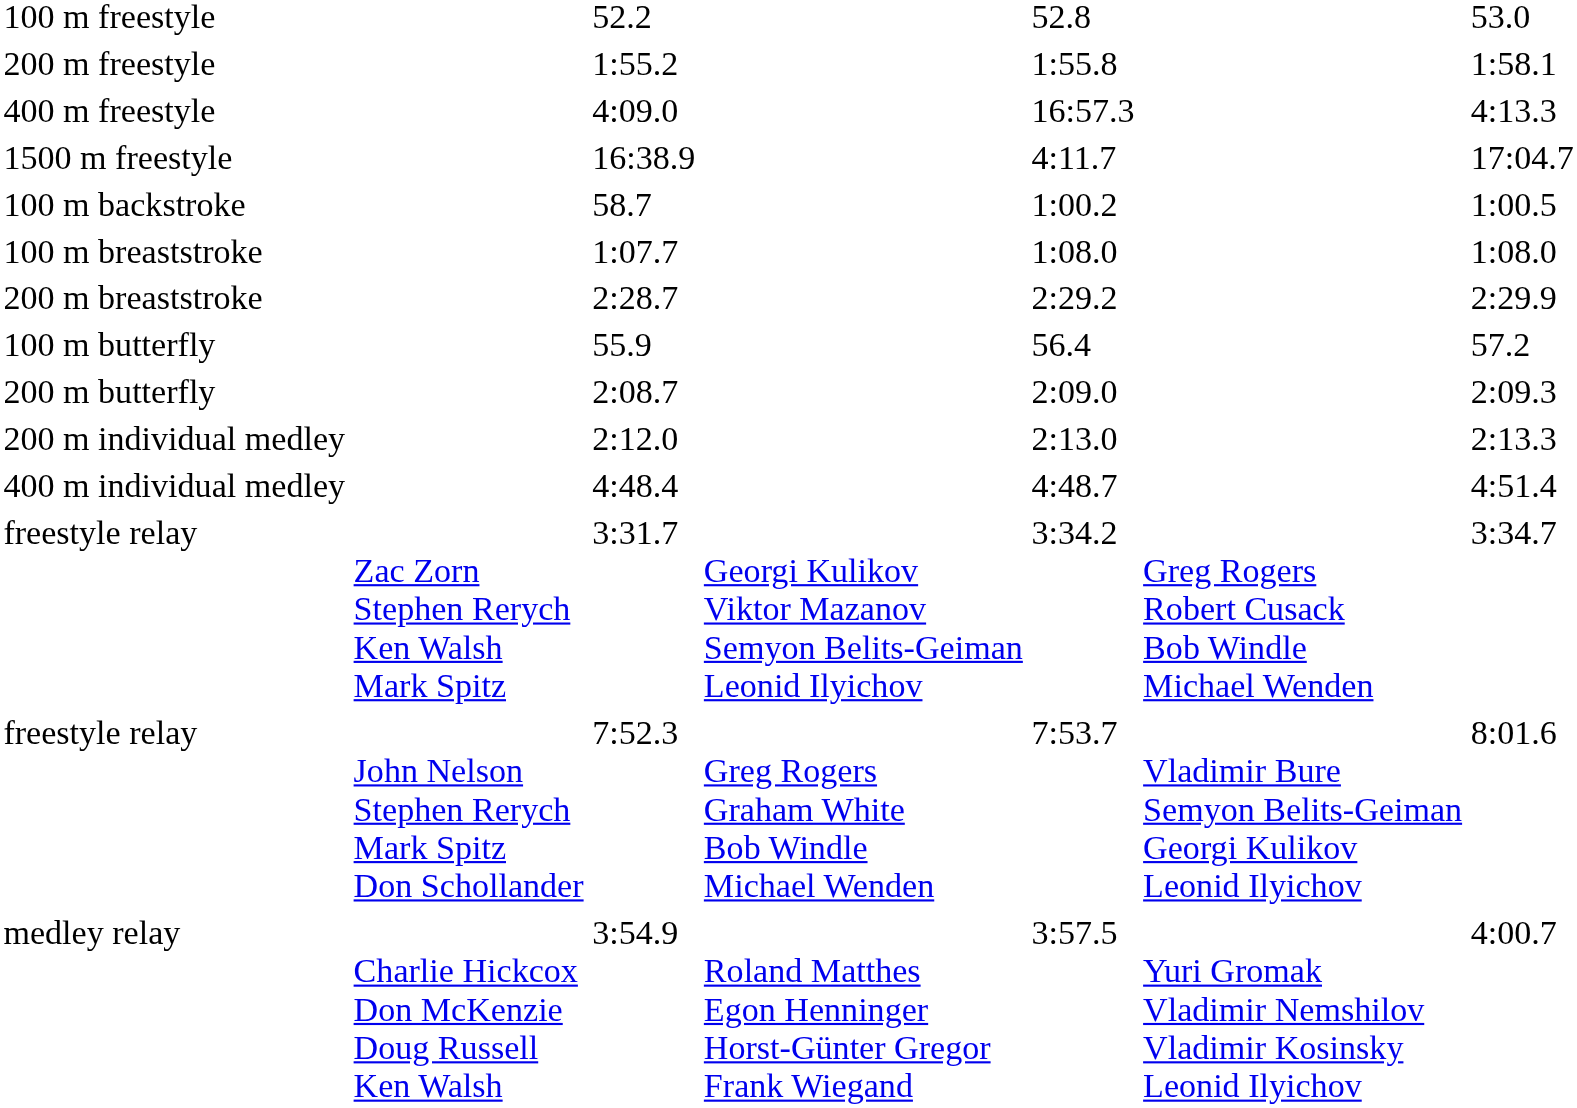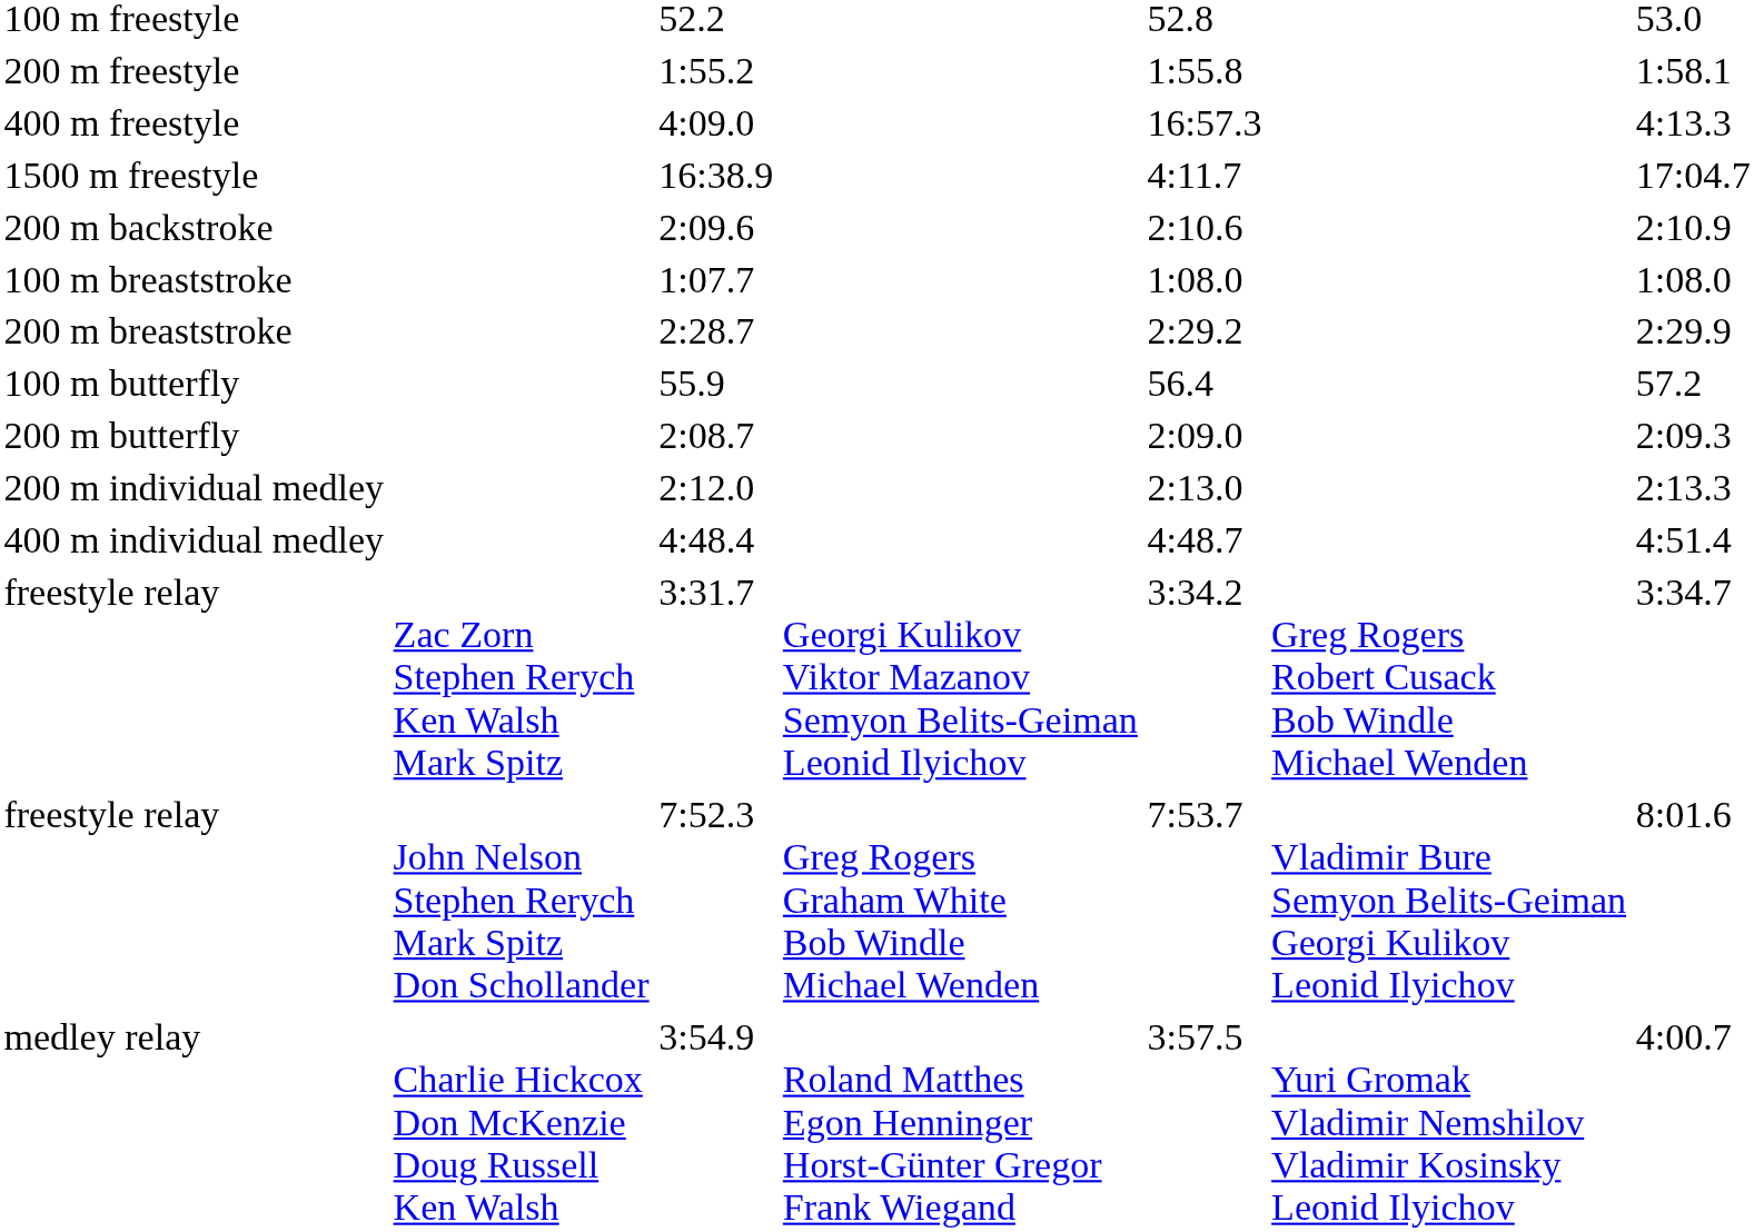- row: 100 m backstroke | 58.7 | 1:00.2 | 1:00.5
+ row: 200 m backstroke | 2:09.6 | 2:10.6 | 2:10.9
